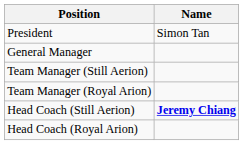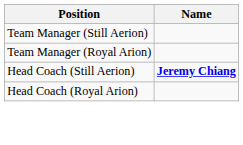- row: President | Simon Tan
- row: General Manager
